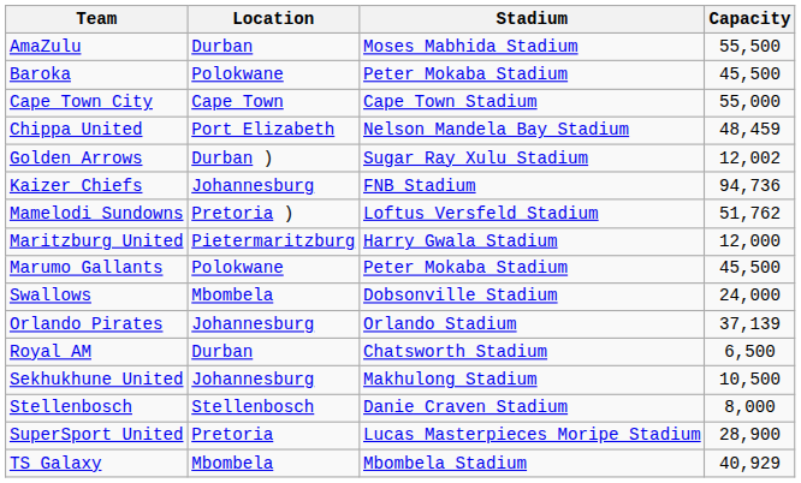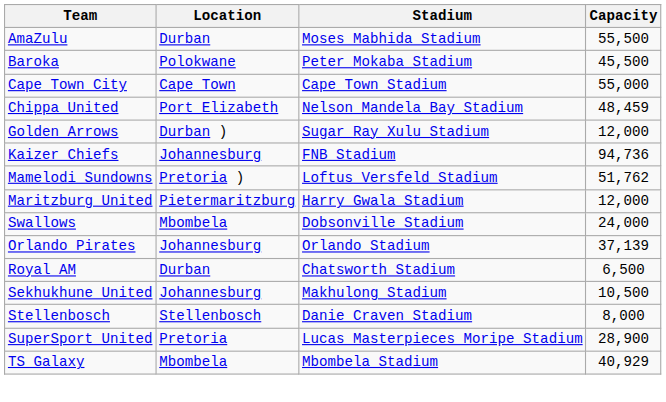Golden Arrows | Capacity: 12,002 -> 12,000
- row: Marumo Gallants | Polokwane | Peter Mokaba Stadium | 45,500
